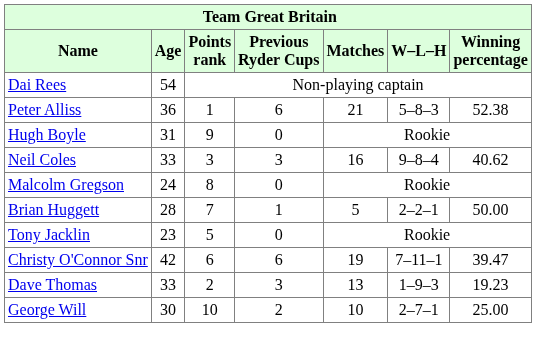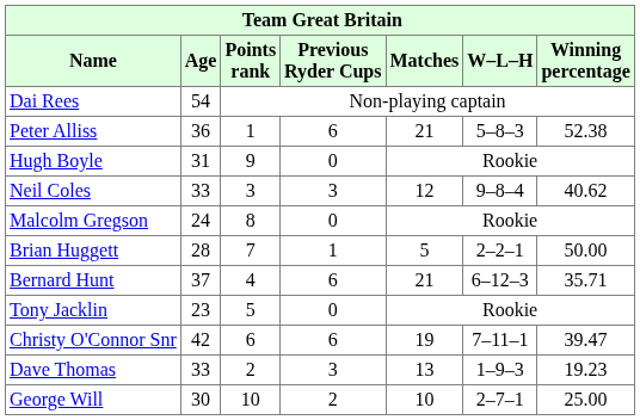Neil Coles | Matches: 16 -> 12
+ row: Bernard Hunt | 37 | 4 | 6 | 21 | 6–12–3 | 35.71
